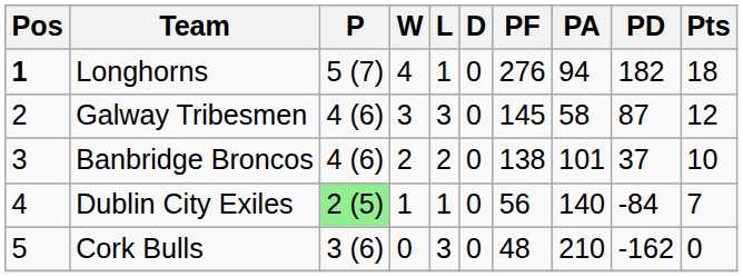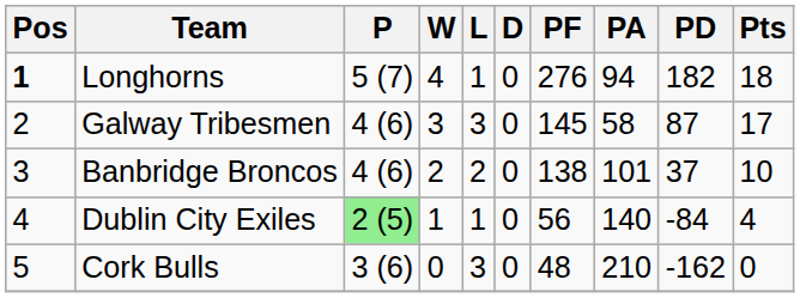Galway Tribesmen | Pts: 12 -> 17
Dublin City Exiles | Pts: 7 -> 4
